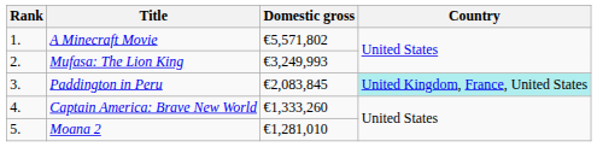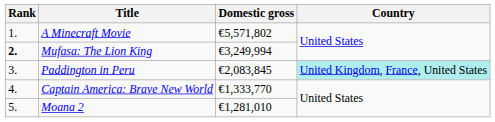Mufasa: The Lion King | Rank: normal -> bold
Mufasa: The Lion King | Domestic gross: €3,249,993 -> €3,249,994
Captain America: Brave New World | Domestic gross: €1,333,260 -> €1,333,770
